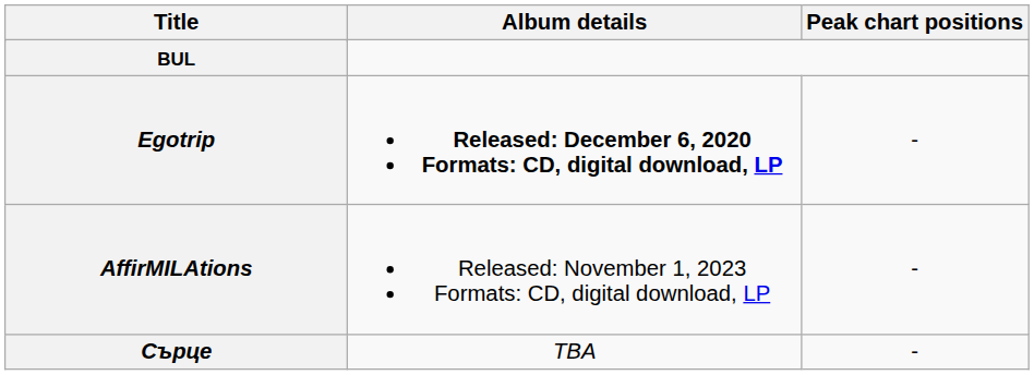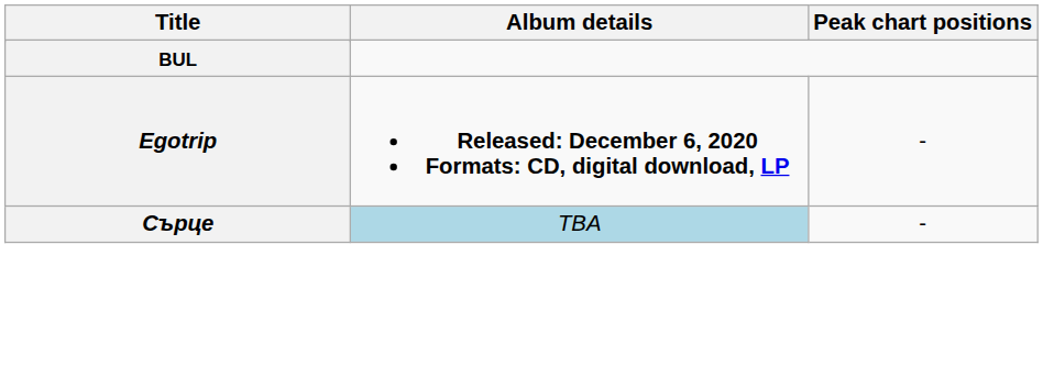- row: AffirMILAtions | Released: November 1, 2023 Formats: CD, digital download, LP | -
Сърце | Album details: no background -> lightblue background
